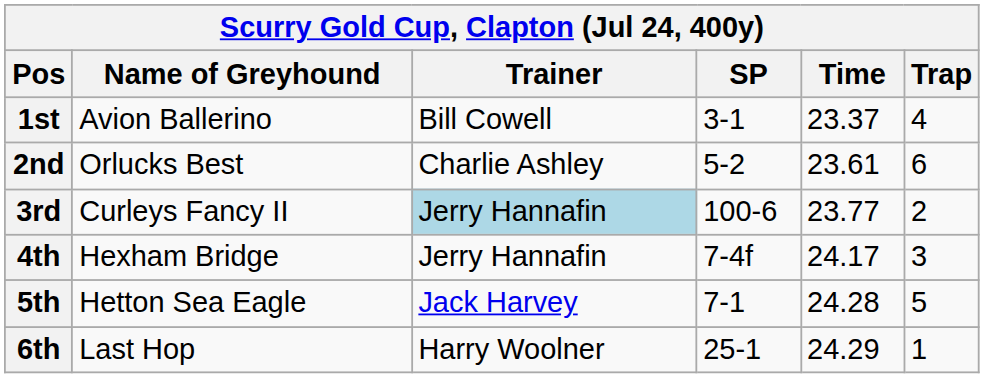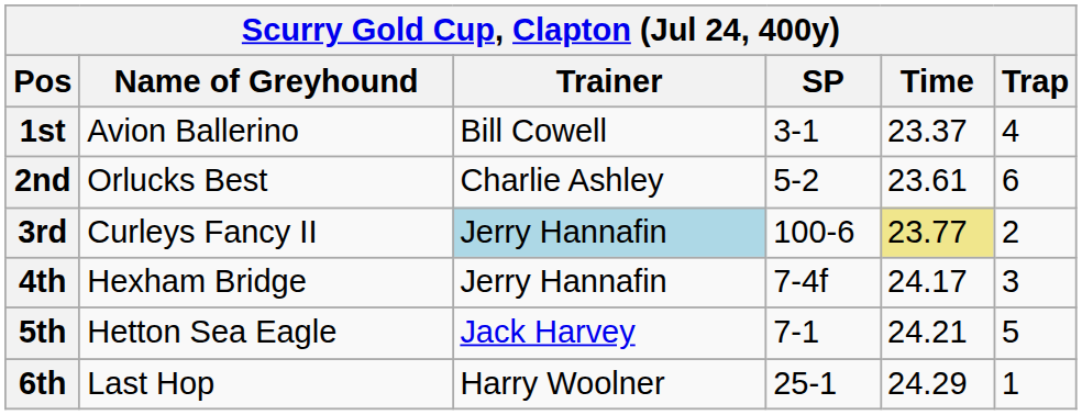3rd | Time: no background -> khaki background
5th | Time: 24.28 -> 24.21
